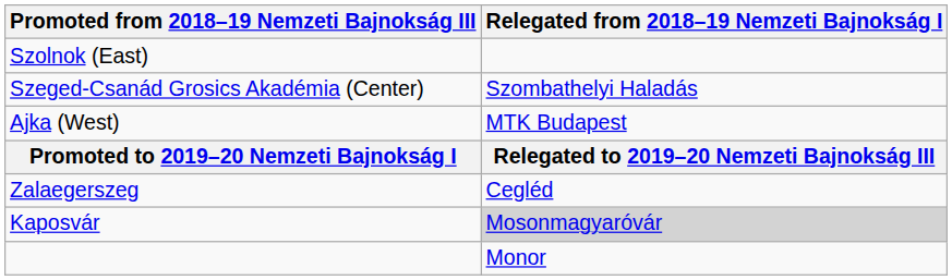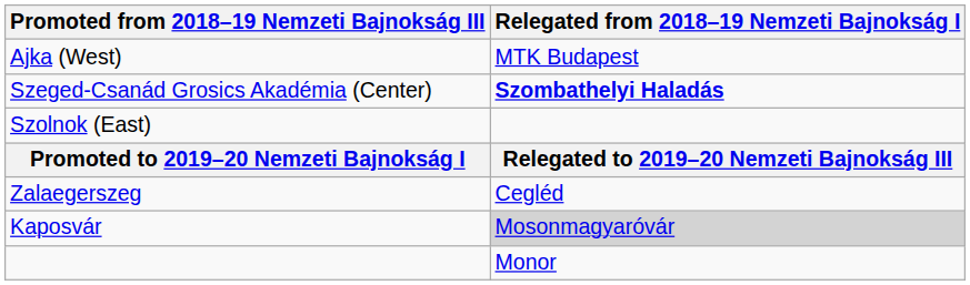rows swapped: Ajka (West) <-> Szolnok (East)
Szeged-Csanád Grosics Akadémia (Center) | Relegated from 2018–19 Nemzeti Bajnokság I: normal -> bold
